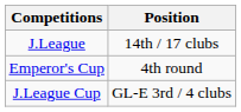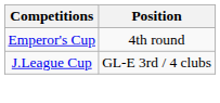- row: J.League | 14th / 17 clubs
